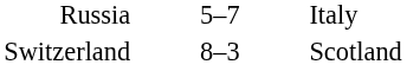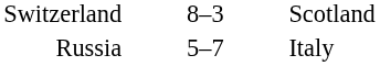rows swapped: Russia <-> Switzerland
